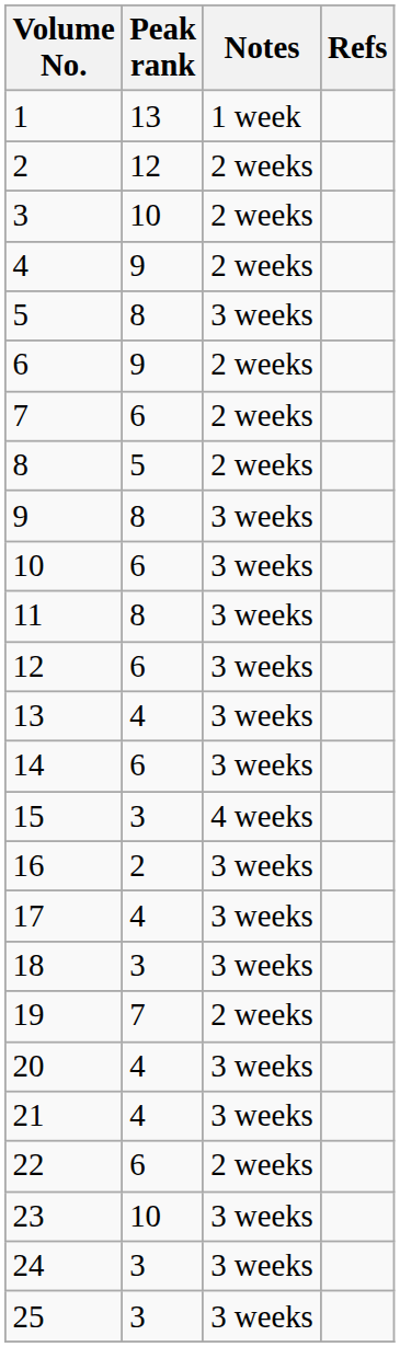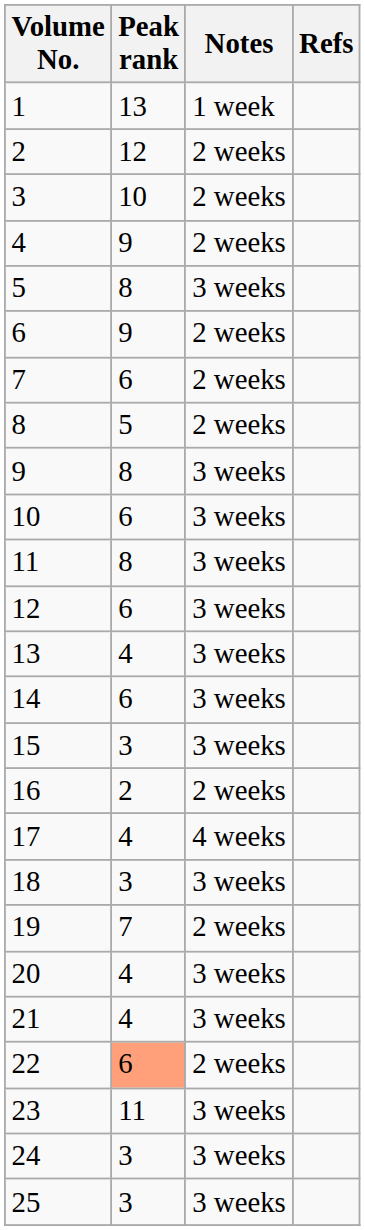15 | Notes: 4 weeks -> 3 weeks
16 | Notes: 3 weeks -> 2 weeks
17 | Notes: 3 weeks -> 4 weeks
22 | Peak rank: no background -> lightsalmon background
23 | Peak rank: 10 -> 11
